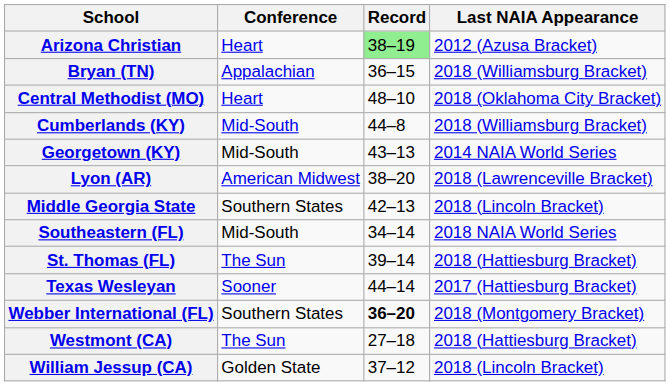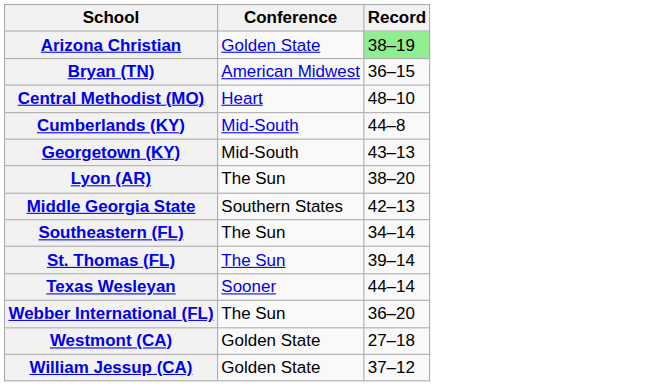- column: Last NAIA Appearance | 2012 (Azusa Bracket) | 2018 (Williamsburg Bracket) | 2018 (Oklahoma City Bracket) | 2018 (Williamsburg Bracket) | 2014 NAIA World Series | 2018 (Lawrenceville Bracket) | 2018 (Lincoln Bracket) | 2018 NAIA World Series | 2018 (Hattiesburg Bracket) | 2017 (Hattiesburg Bracket) | 2018 (Montgomery Bracket) | 2018 (Hattiesburg Bracket) | 2018 (Lincoln Bracket)
Arizona Christian | Conference: Heart -> Golden State
Bryan (TN) | Conference: Appalachian -> American Midwest
Lyon (AR) | Conference: American Midwest -> The Sun
Southeastern (FL) | Conference: Mid-South -> The Sun
Webber International (FL) | Conference: Southern States -> The Sun
Webber International (FL) | Record: bold -> normal
Westmont (CA) | Conference: The Sun -> Golden State
